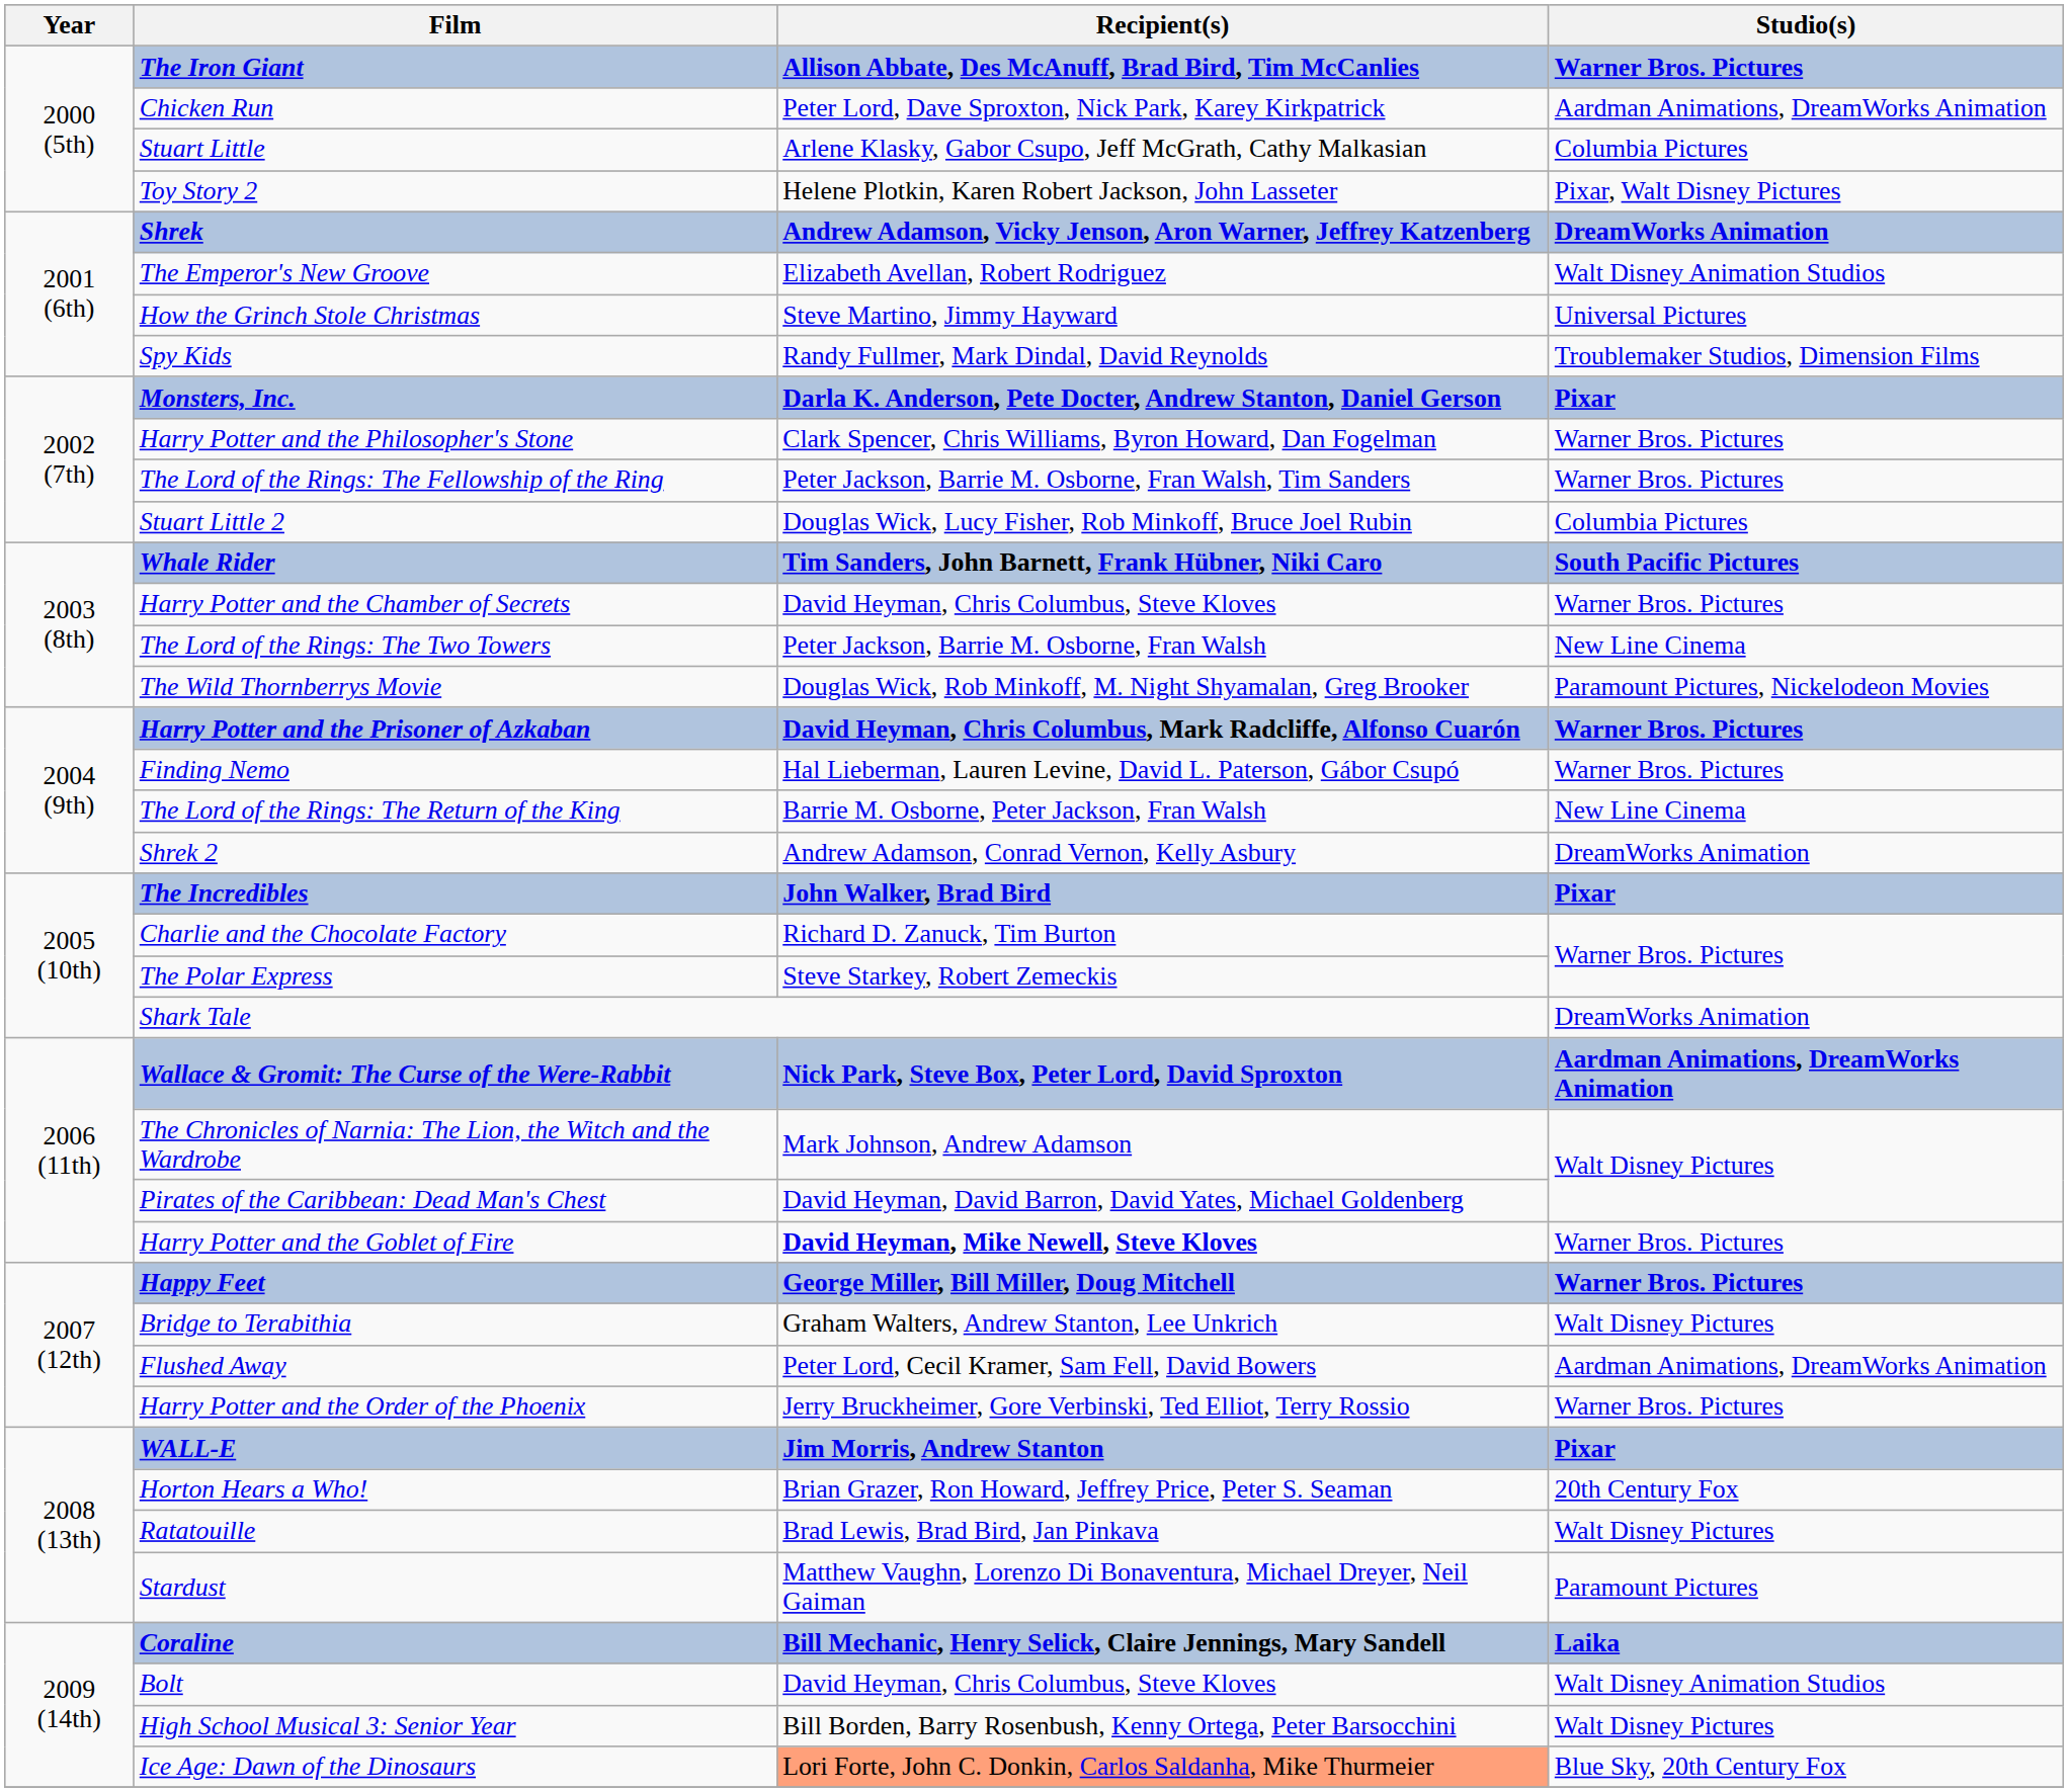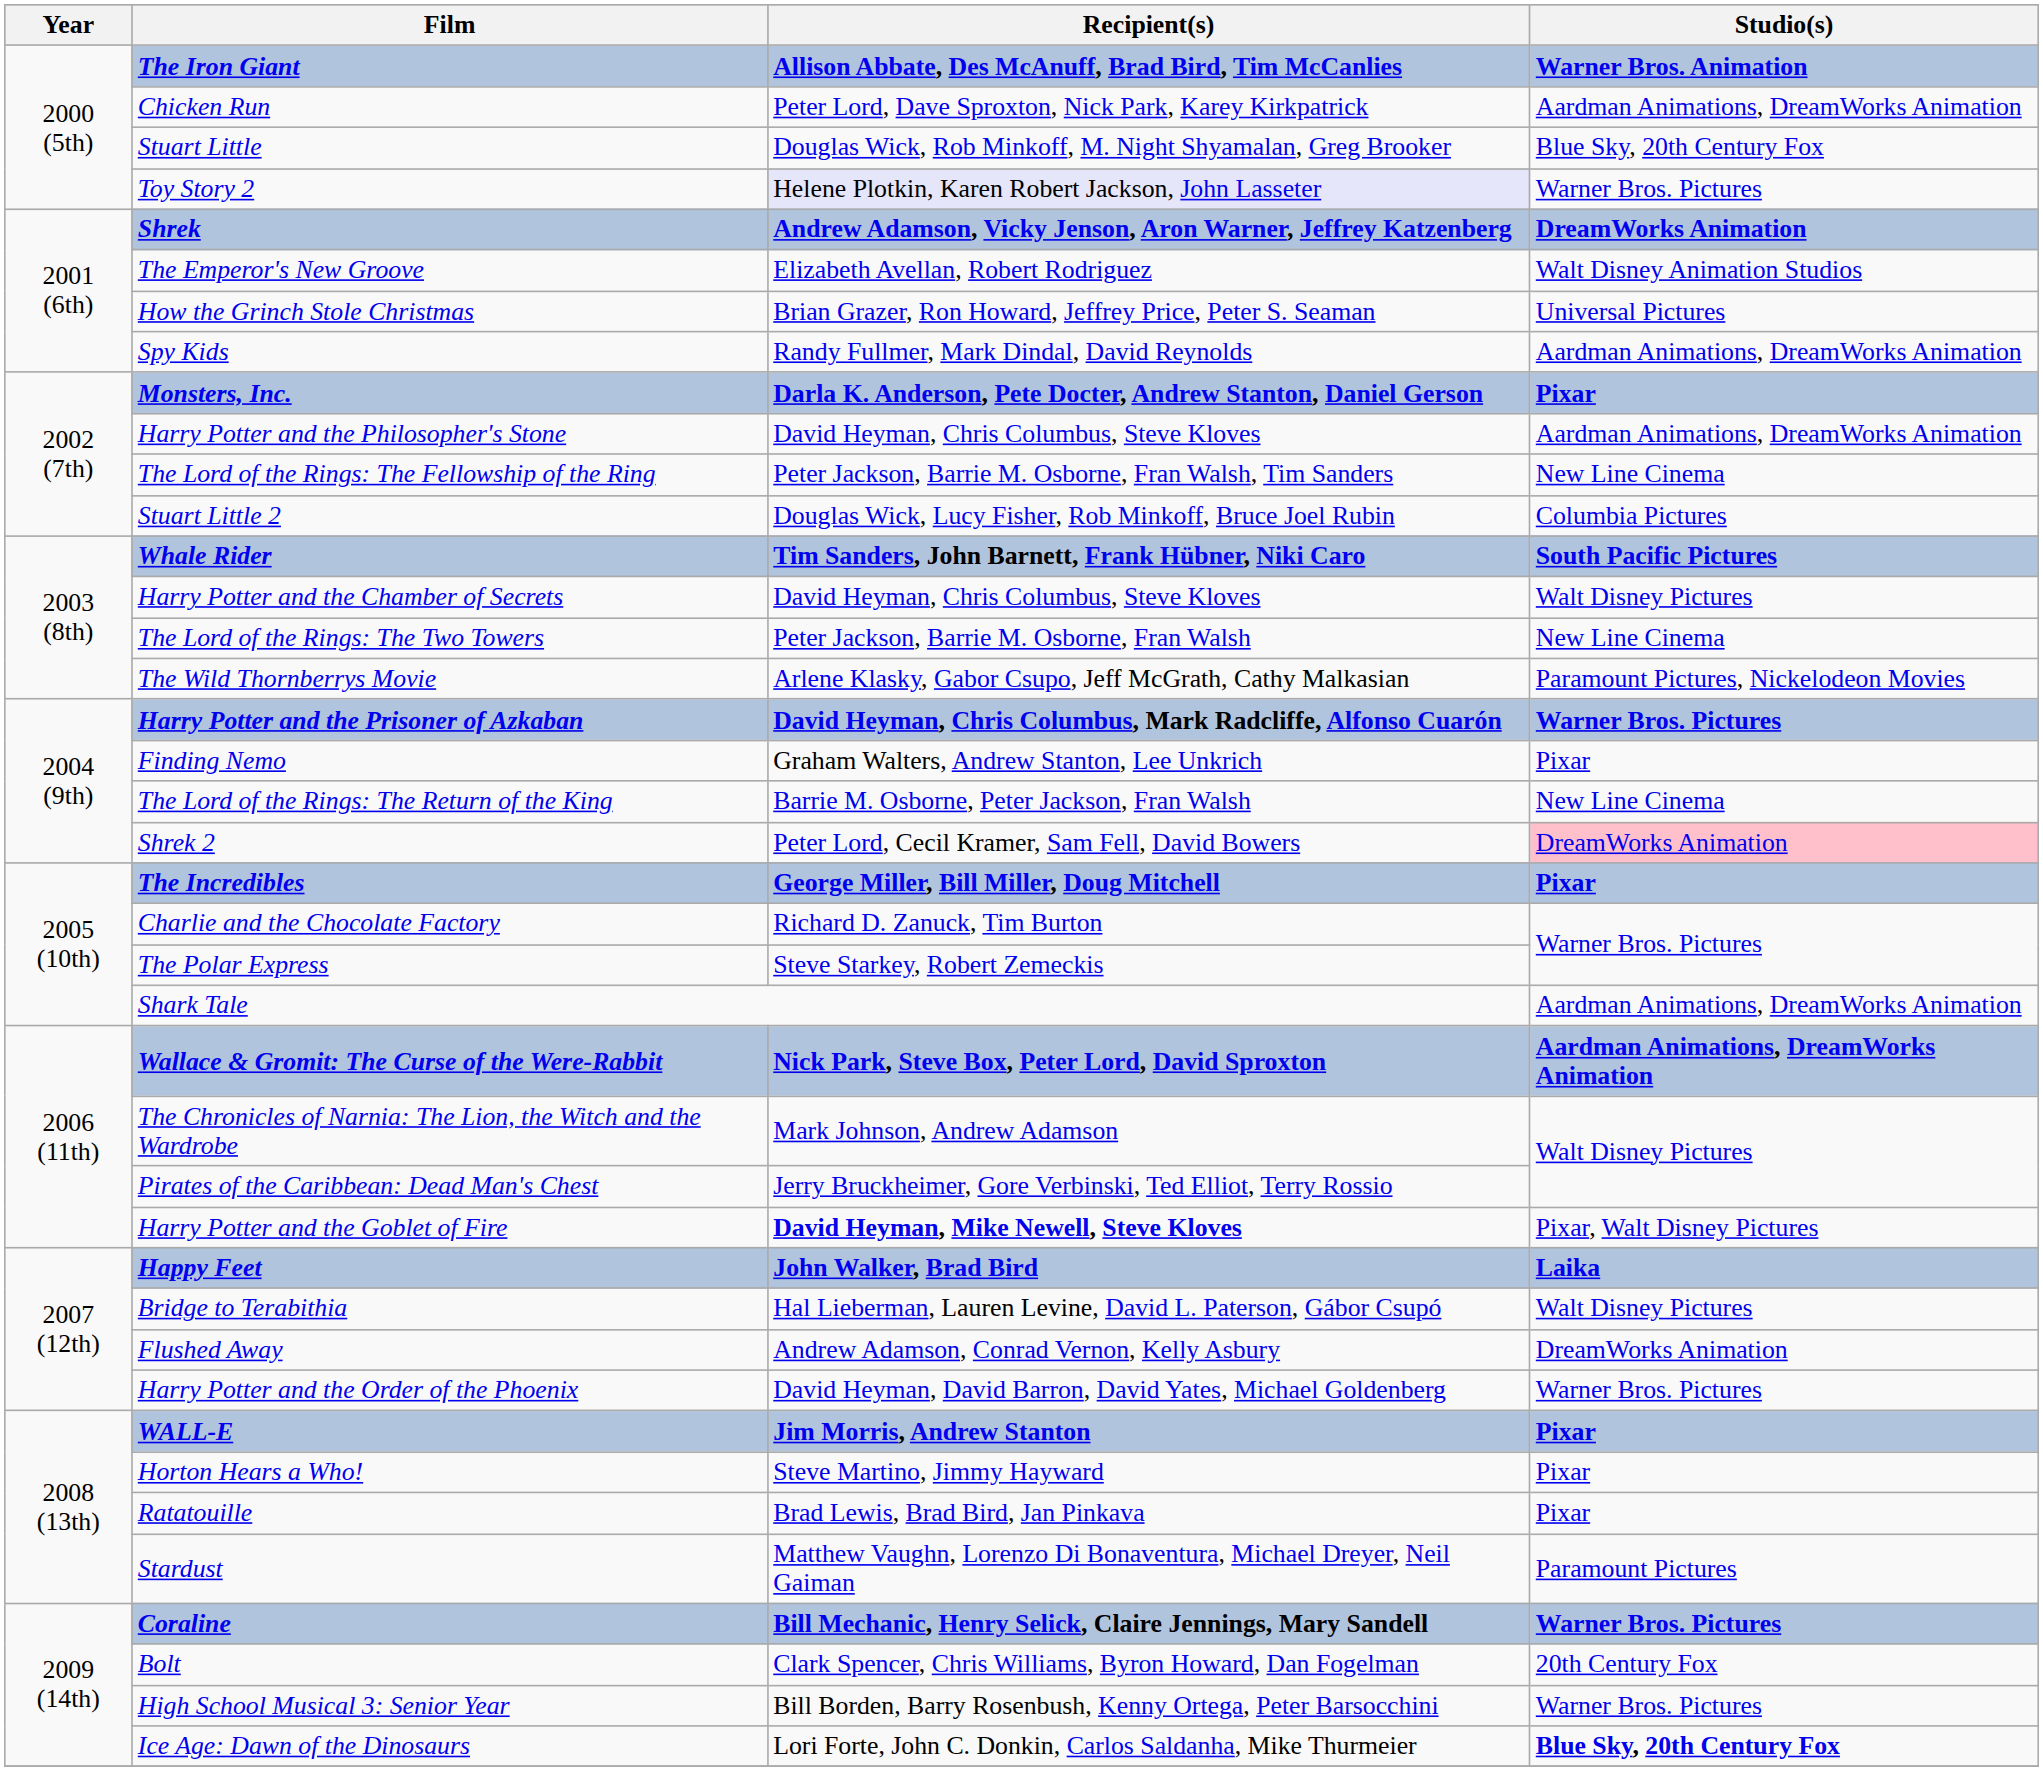The Iron Giant | Studio(s): Warner Bros. Pictures -> Warner Bros. Animation
Stuart Little | Recipient(s): Arlene Klasky, Gabor Csupo, Jeff McGrath, Cathy Malkasian -> Douglas Wick, Rob Minkoff, M. Night Shyamalan, Greg Brooker
Stuart Little | Studio(s): Columbia Pictures -> Blue Sky, 20th Century Fox
Toy Story 2 | Recipient(s): no background -> lavender background
Toy Story 2 | Studio(s): Pixar, Walt Disney Pictures -> Warner Bros. Pictures
How the Grinch Stole Christmas | Recipient(s): Steve Martino, Jimmy Hayward -> Brian Grazer, Ron Howard, Jeffrey Price, Peter S. Seaman
Spy Kids | Studio(s): Troublemaker Studios, Dimension Films -> Aardman Animations, DreamWorks Animation
Harry Potter and the Philosopher's Stone | Recipient(s): Clark Spencer, Chris Williams, Byron Howard, Dan Fogelman -> David Heyman, Chris Columbus, Steve Kloves
Harry Potter and the Philosopher's Stone | Studio(s): Warner Bros. Pictures -> Aardman Animations, DreamWorks Animation
The Lord of the Rings: The Fellowship of the Ring | Studio(s): Warner Bros. Pictures -> New Line Cinema
Harry Potter and the Chamber of Secrets | Studio(s): Warner Bros. Pictures -> Walt Disney Pictures
The Wild Thornberrys Movie | Recipient(s): Douglas Wick, Rob Minkoff, M. Night Shyamalan, Greg Brooker -> Arlene Klasky, Gabor Csupo, Jeff McGrath, Cathy Malkasian
Finding Nemo | Recipient(s): Hal Lieberman, Lauren Levine, David L. Paterson, Gábor Csupó -> Graham Walters, Andrew Stanton, Lee Unkrich
Finding Nemo | Studio(s): Warner Bros. Pictures -> Pixar
Shrek 2 | Recipient(s): Andrew Adamson, Conrad Vernon, Kelly Asbury -> Peter Lord, Cecil Kramer, Sam Fell, David Bowers
Shrek 2 | Studio(s): no background -> pink background
The Incredibles | Recipient(s): John Walker, Brad Bird -> George Miller, Bill Miller, Doug Mitchell
Shark Tale | Studio(s): DreamWorks Animation -> Aardman Animations, DreamWorks Animation
Pirates of the Caribbean: Dead Man's Chest | Recipient(s): David Heyman, David Barron, David Yates, Michael Goldenberg -> Jerry Bruckheimer, Gore Verbinski, Ted Elliot, Terry Rossio
Harry Potter and the Goblet of Fire | Studio(s): Warner Bros. Pictures -> Pixar, Walt Disney Pictures
Happy Feet | Recipient(s): George Miller, Bill Miller, Doug Mitchell -> John Walker, Brad Bird
Happy Feet | Studio(s): Warner Bros. Pictures -> Laika
Bridge to Terabithia | Recipient(s): Graham Walters, Andrew Stanton, Lee Unkrich -> Hal Lieberman, Lauren Levine, David L. Paterson, Gábor Csupó
Flushed Away | Recipient(s): Peter Lord, Cecil Kramer, Sam Fell, David Bowers -> Andrew Adamson, Conrad Vernon, Kelly Asbury
Flushed Away | Studio(s): Aardman Animations, DreamWorks Animation -> DreamWorks Animation
Harry Potter and the Order of the Phoenix | Recipient(s): Jerry Bruckheimer, Gore Verbinski, Ted Elliot, Terry Rossio -> David Heyman, David Barron, David Yates, Michael Goldenberg
Horton Hears a Who! | Recipient(s): Brian Grazer, Ron Howard, Jeffrey Price, Peter S. Seaman -> Steve Martino, Jimmy Hayward
Horton Hears a Who! | Studio(s): 20th Century Fox -> Pixar
Ratatouille | Studio(s): Walt Disney Pictures -> Pixar
Coraline | Studio(s): Laika -> Warner Bros. Pictures
Bolt | Recipient(s): David Heyman, Chris Columbus, Steve Kloves -> Clark Spencer, Chris Williams, Byron Howard, Dan Fogelman
Bolt | Studio(s): Walt Disney Animation Studios -> 20th Century Fox
High School Musical 3: Senior Year | Studio(s): Walt Disney Pictures -> Warner Bros. Pictures
Ice Age: Dawn of the Dinosaurs | Recipient(s): lightsalmon background -> no background
Ice Age: Dawn of the Dinosaurs | Studio(s): normal -> bold
